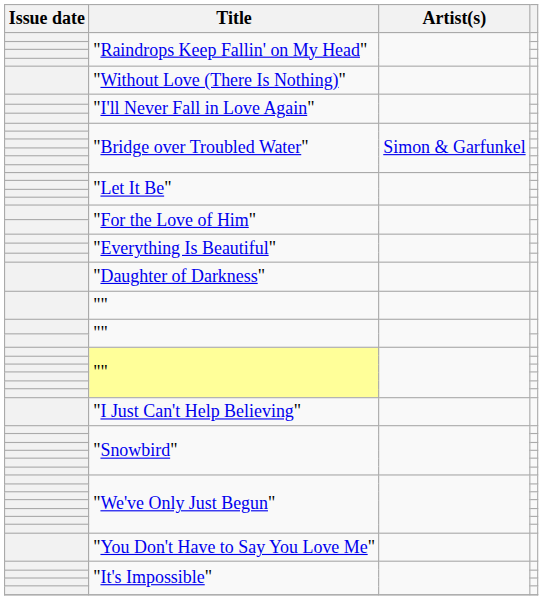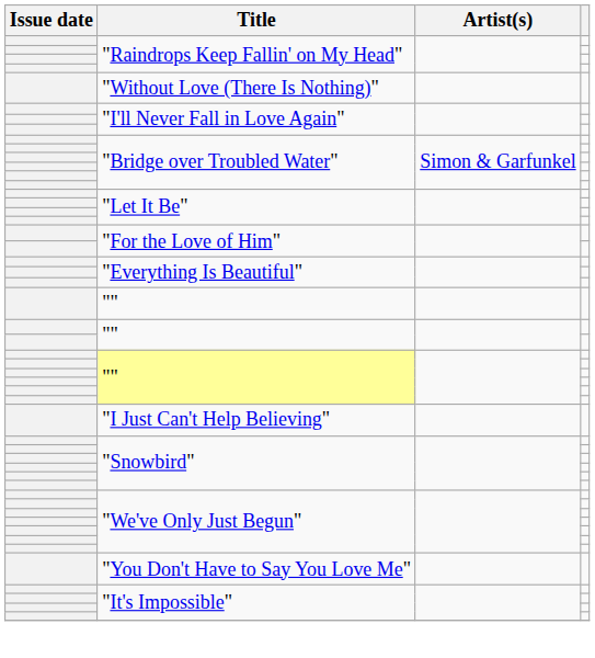- row: "Daughter of Darkness"
